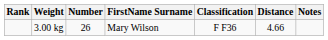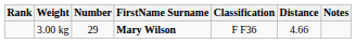3.00 kg | Number: 26 -> 29
3.00 kg | FirstName Surname: normal -> bold
